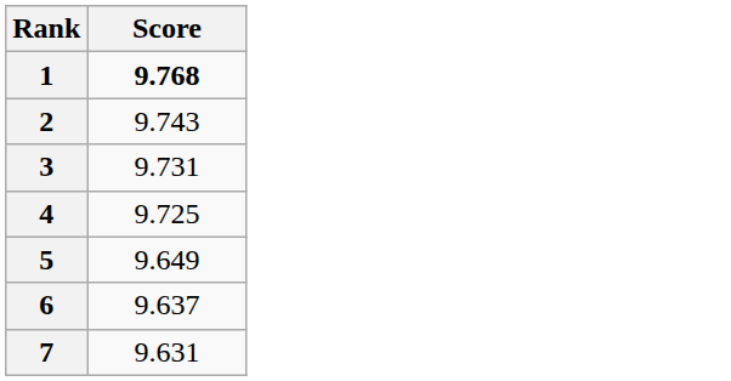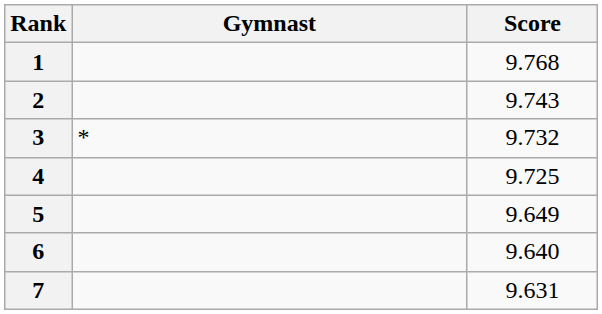+ column: Gymnast | *
1 | Score: bold -> normal
3 | Score: 9.731 -> 9.732
6 | Score: 9.637 -> 9.640
